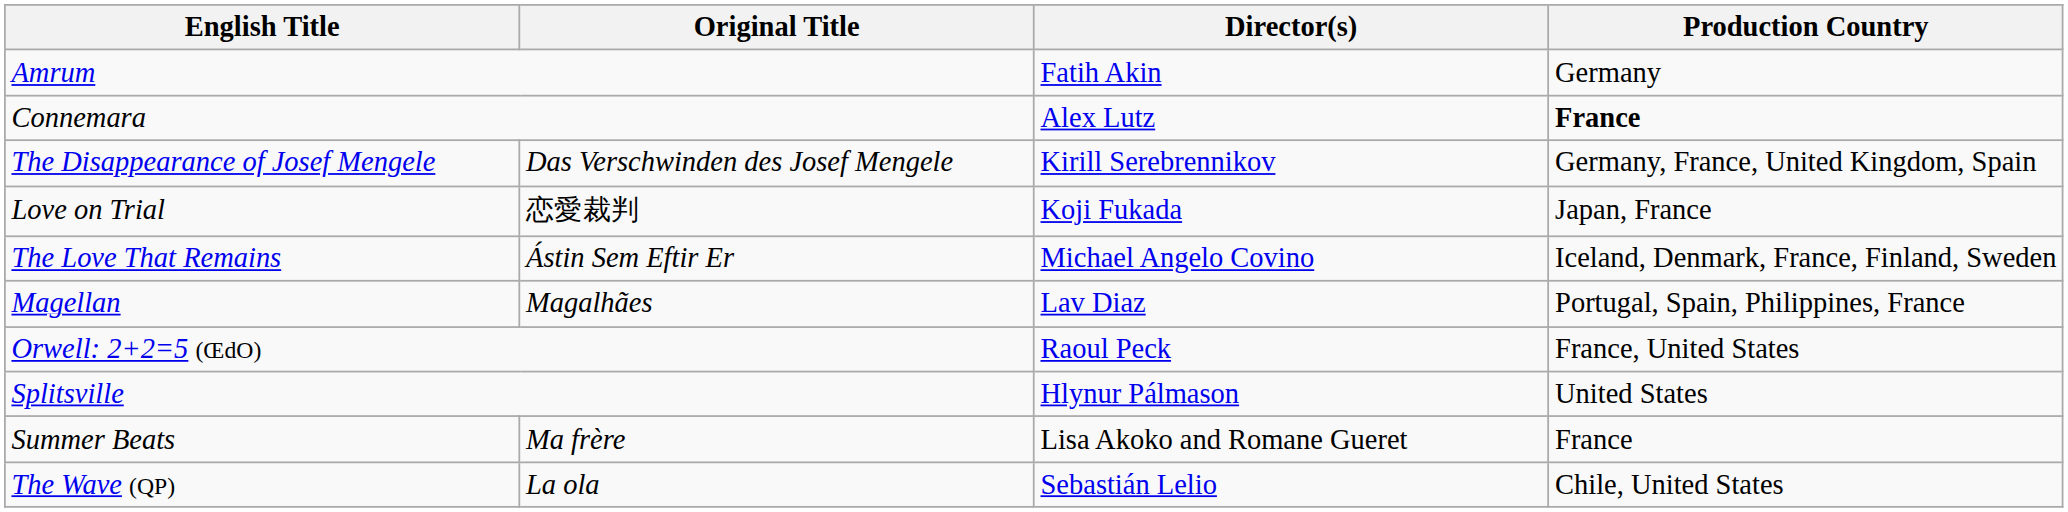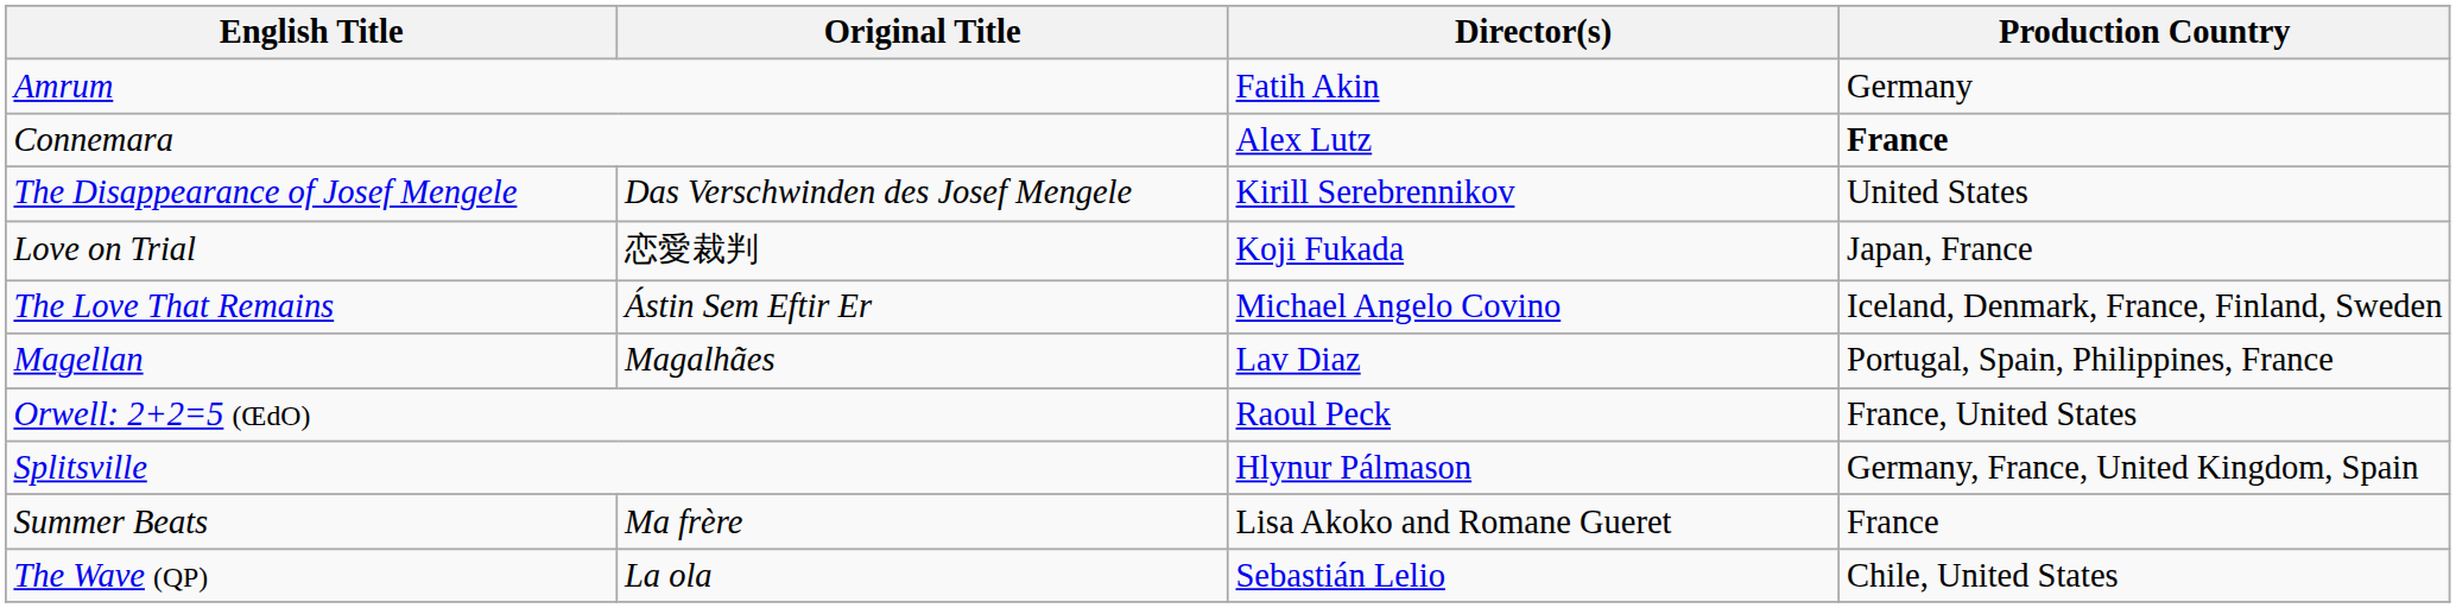The Disappearance of Josef Mengele | Production Country: Germany, France, United Kingdom, Spain -> United States
Splitsville | Production Country: United States -> Germany, France, United Kingdom, Spain
